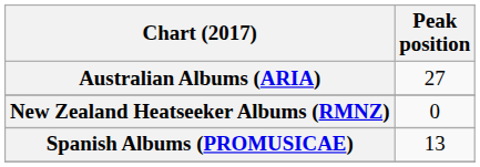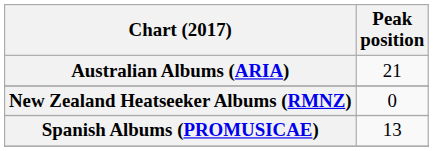Australian Albums (ARIA) | Peak position: 27 -> 21
